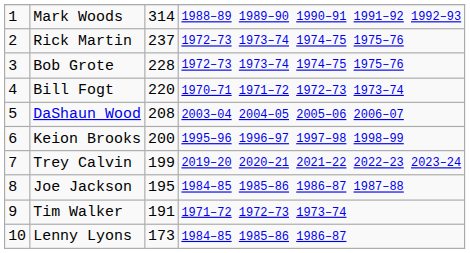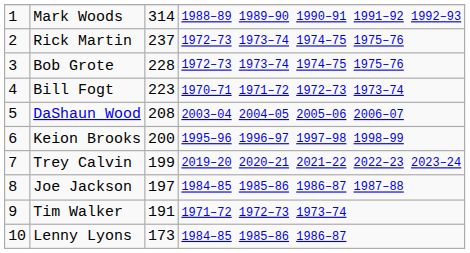Bill Fogt | column 3: 220 -> 223
Joe Jackson | column 3: 195 -> 197
